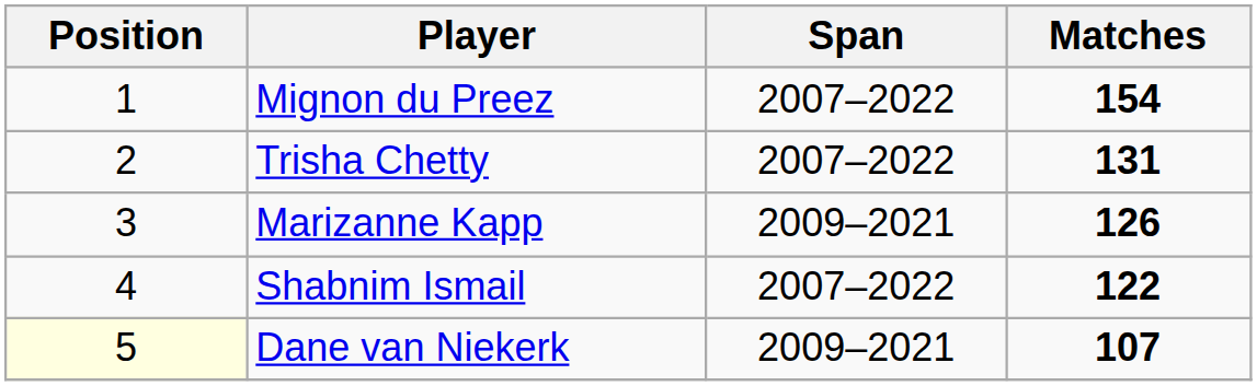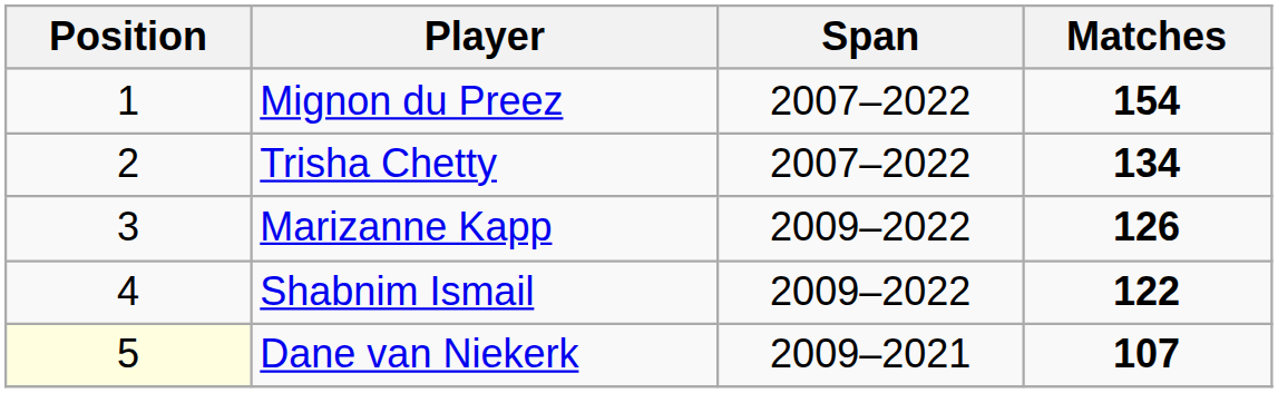Trisha Chetty | Matches: 131 -> 134
Marizanne Kapp | Span: 2009–2021 -> 2009–2022
Shabnim Ismail | Span: 2007–2022 -> 2009–2022
